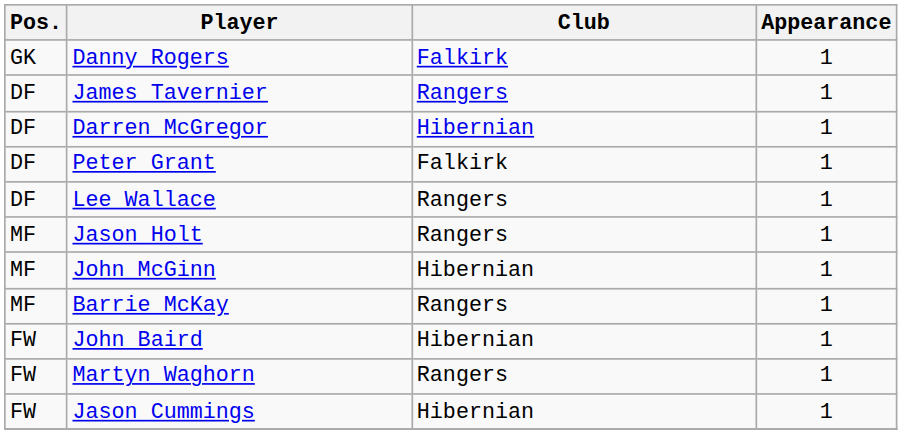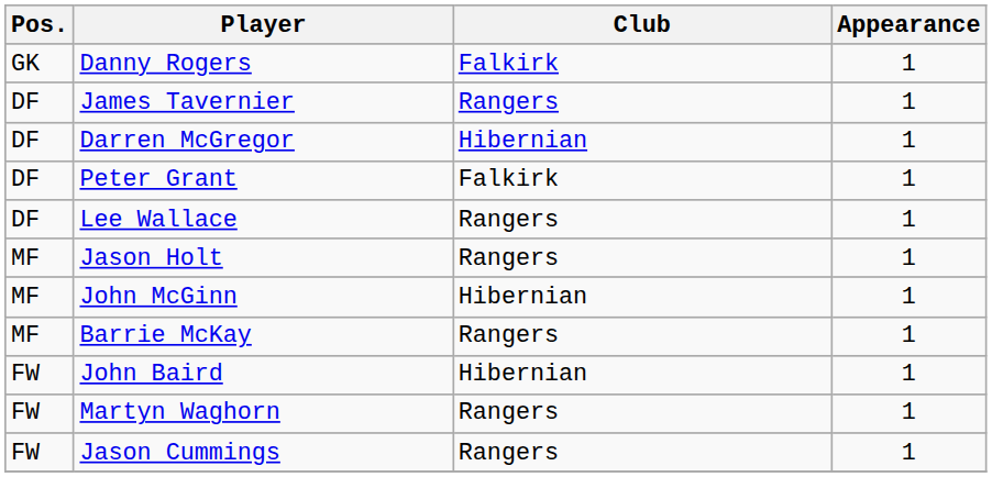Jason Cummings | Club: Hibernian -> Rangers
